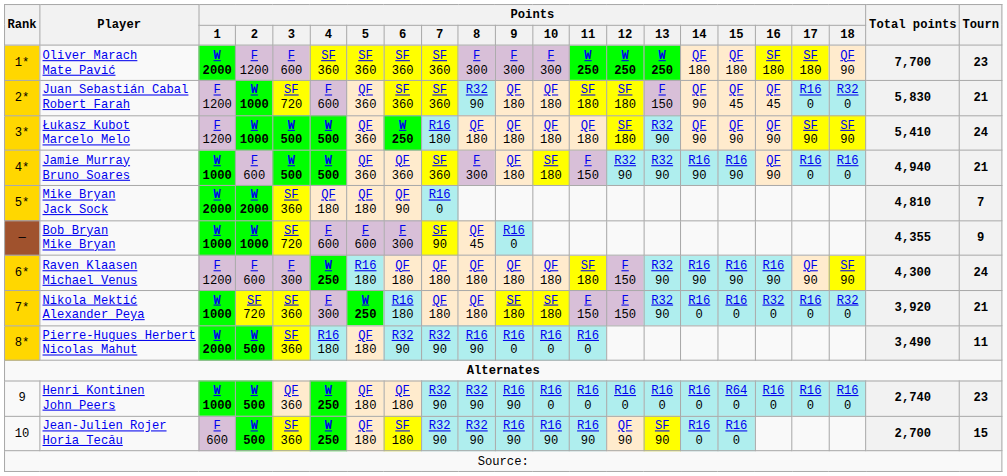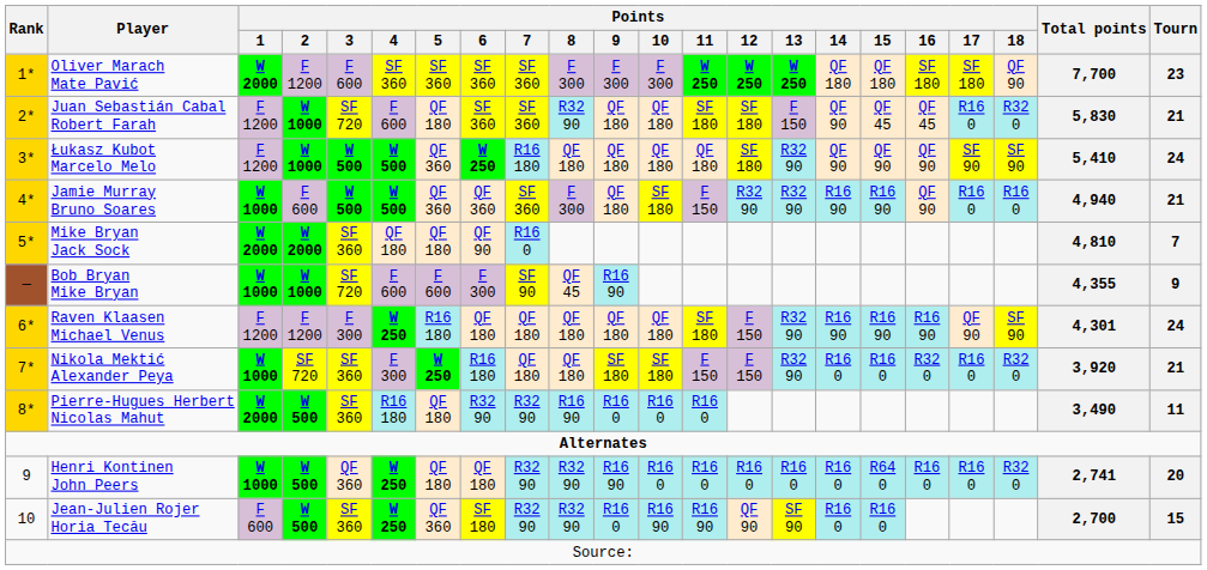Juan Sebastián Cabal Robert Farah | Points / 5: QF 360 -> QF 180
Bob Bryan Mike Bryan | Points / 9: R16 0 -> R16 90
Raven Klaasen Michael Venus | Points / 2: F 600 -> F 1200
Raven Klaasen Michael Venus | Total points: 4,300 -> 4,301
Henri Kontinen John Peers | Points / 18: R16 0 -> R32 0
Henri Kontinen John Peers | Total points: 2,740 -> 2,741
Henri Kontinen John Peers | Tourn: 23 -> 20
Jean-Julien Rojer Horia Tecău | Points / 5: QF 180 -> QF 360
Jean-Julien Rojer Horia Tecău | Points / 9: R16 90 -> R16 0
